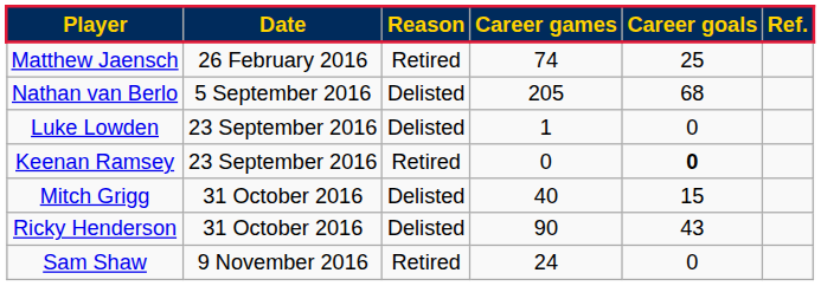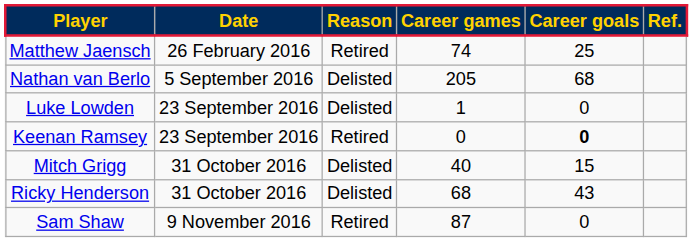Ricky Henderson | column 4: 90 -> 68
Sam Shaw | column 4: 24 -> 87
